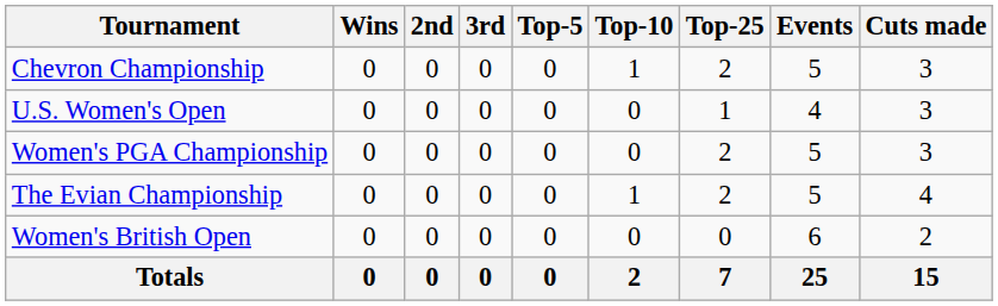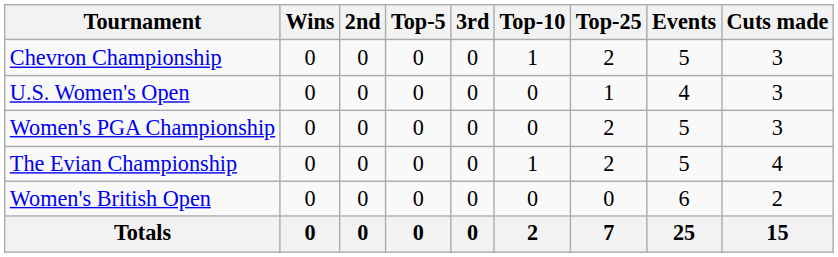columns swapped: 3rd <-> Top-5
